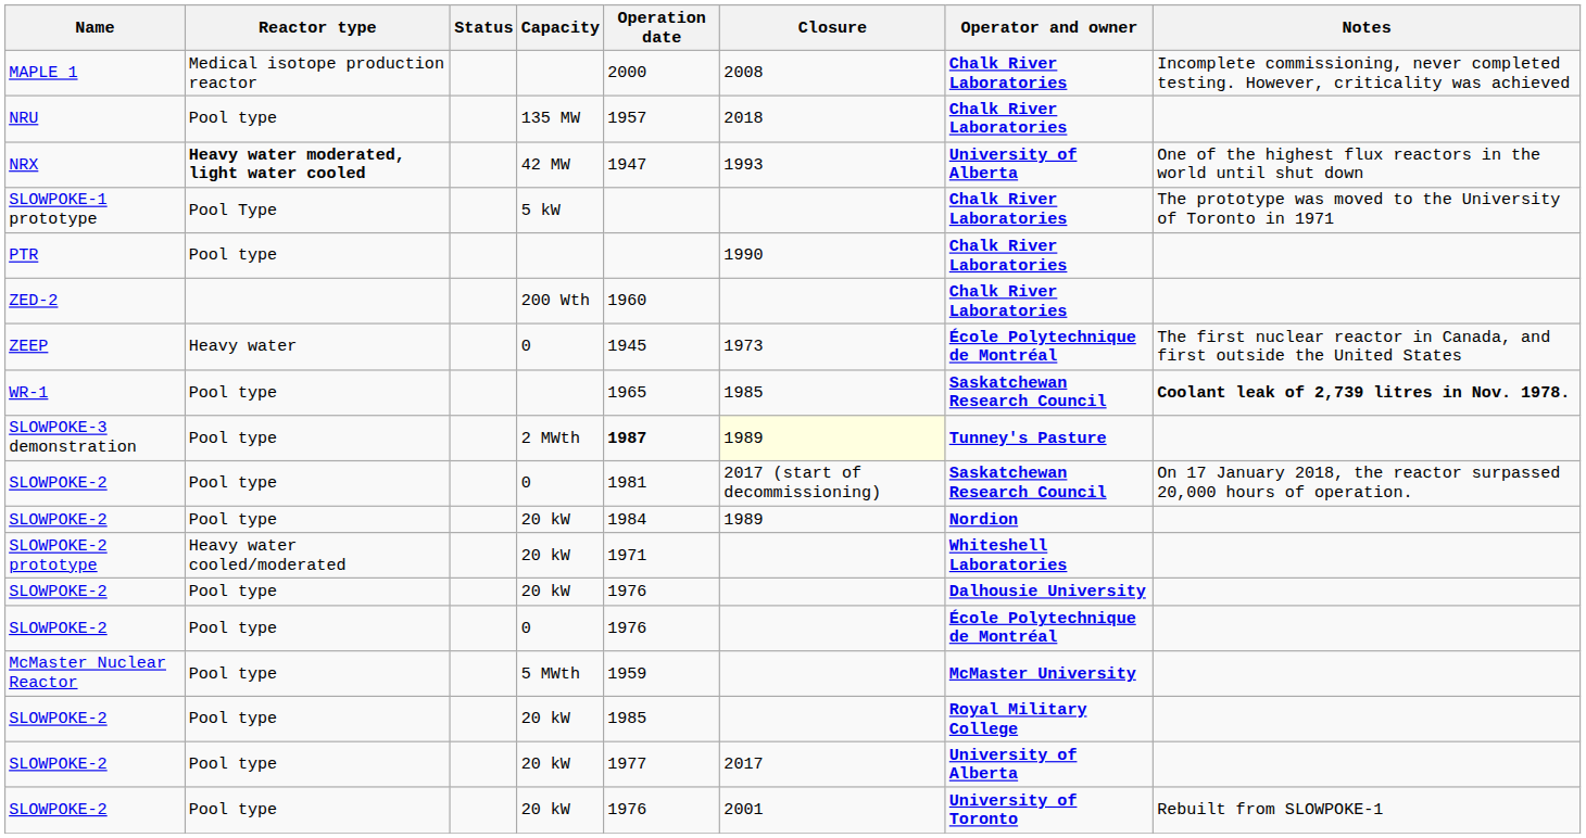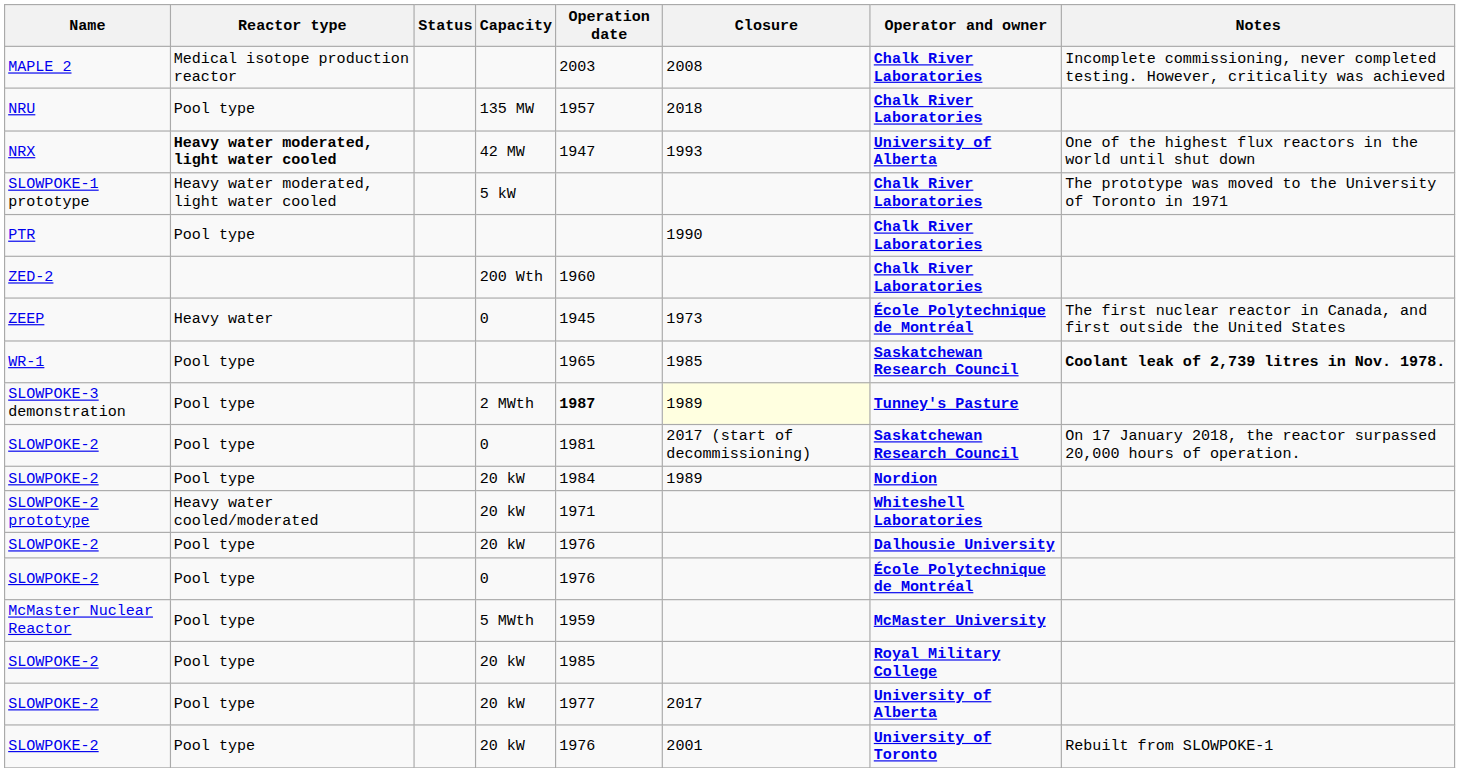- row: MAPLE 1 | Medical isotope production reactor | 2000 | 2008 | Chalk River Laboratories | Incomplete commissioning, never completed testing. However, criticality was achieved
+ row: MAPLE 2 | Medical isotope production reactor | 2003 | 2008 | Chalk River Laboratories | Incomplete commissioning, never completed testing. However, criticality was achieved
SLOWPOKE-1 prototype | Reactor type: Pool Type -> Heavy water moderated, light water cooled
